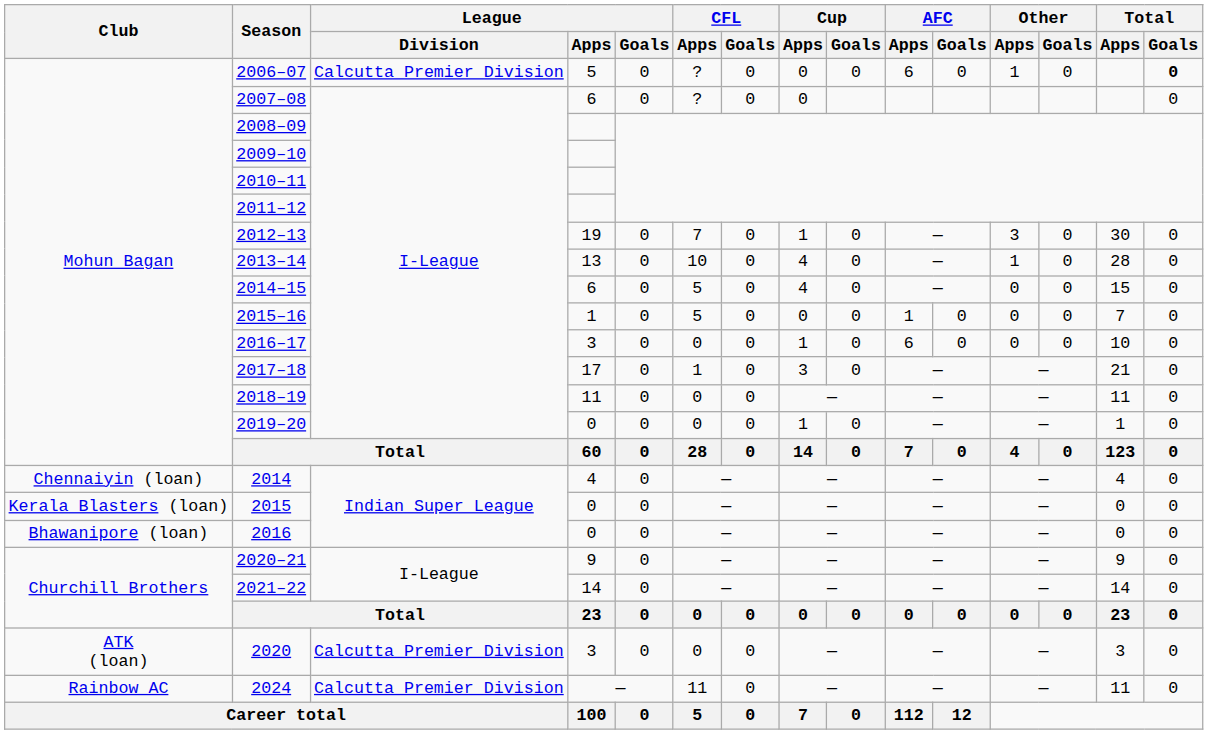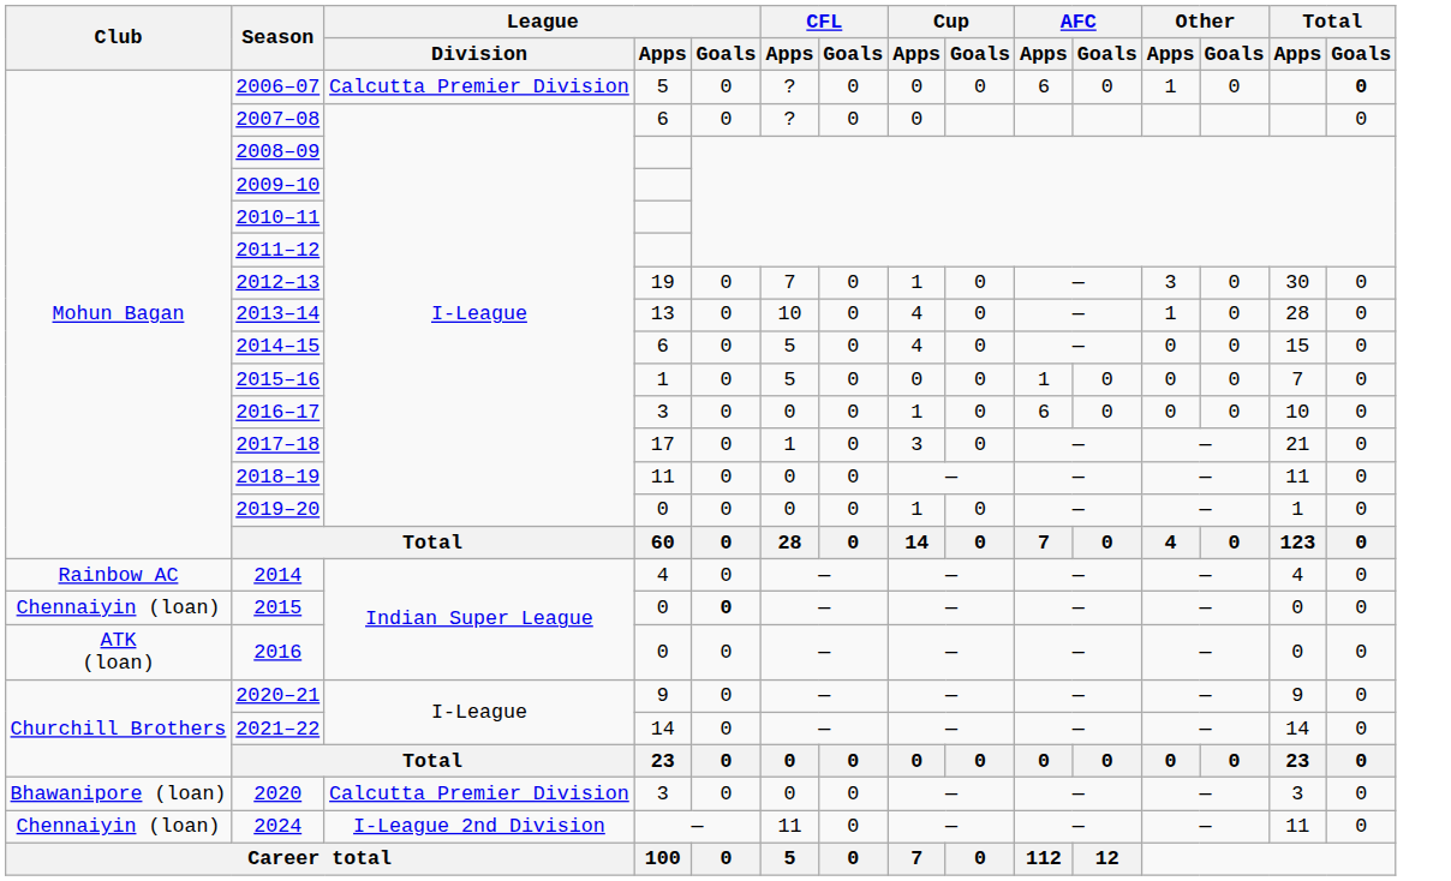2014 | Club: Chennaiyin (loan) -> Rainbow AC
2015 | Club: Kerala Blasters (loan) -> Chennaiyin (loan)
2015 | League / Goals: normal -> bold
2016 | Club: Bhawanipore (loan) -> ATK (loan)
2020 | Club: ATK (loan) -> Bhawanipore (loan)
2024 | Club: Rainbow AC -> Chennaiyin (loan)
2024 | League / Division: Calcutta Premier Division -> I-League 2nd Division
